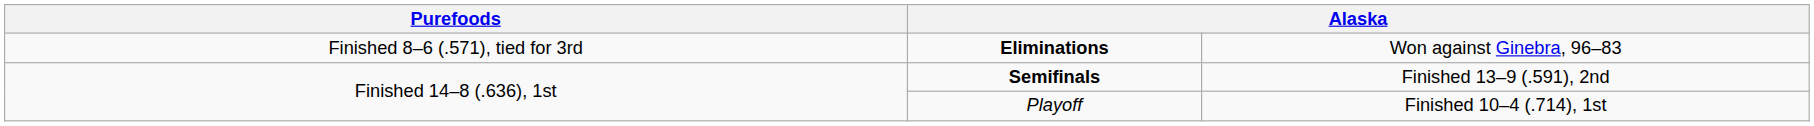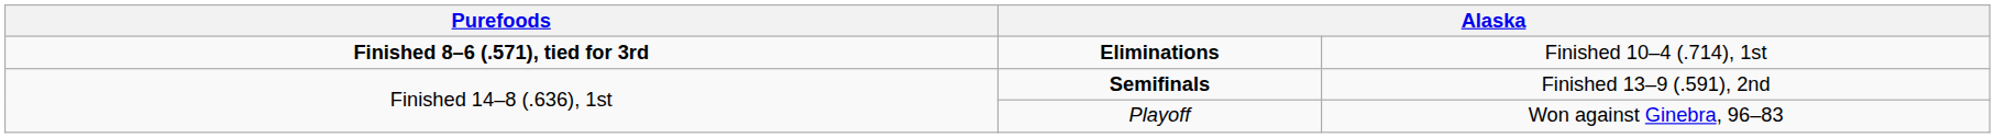Eliminations | column 1: normal -> bold
Eliminations | column 4: Won against Ginebra, 96–83 -> Finished 10–4 (.714), 1st
Playoff | column 4: Finished 10–4 (.714), 1st -> Won against Ginebra, 96–83
